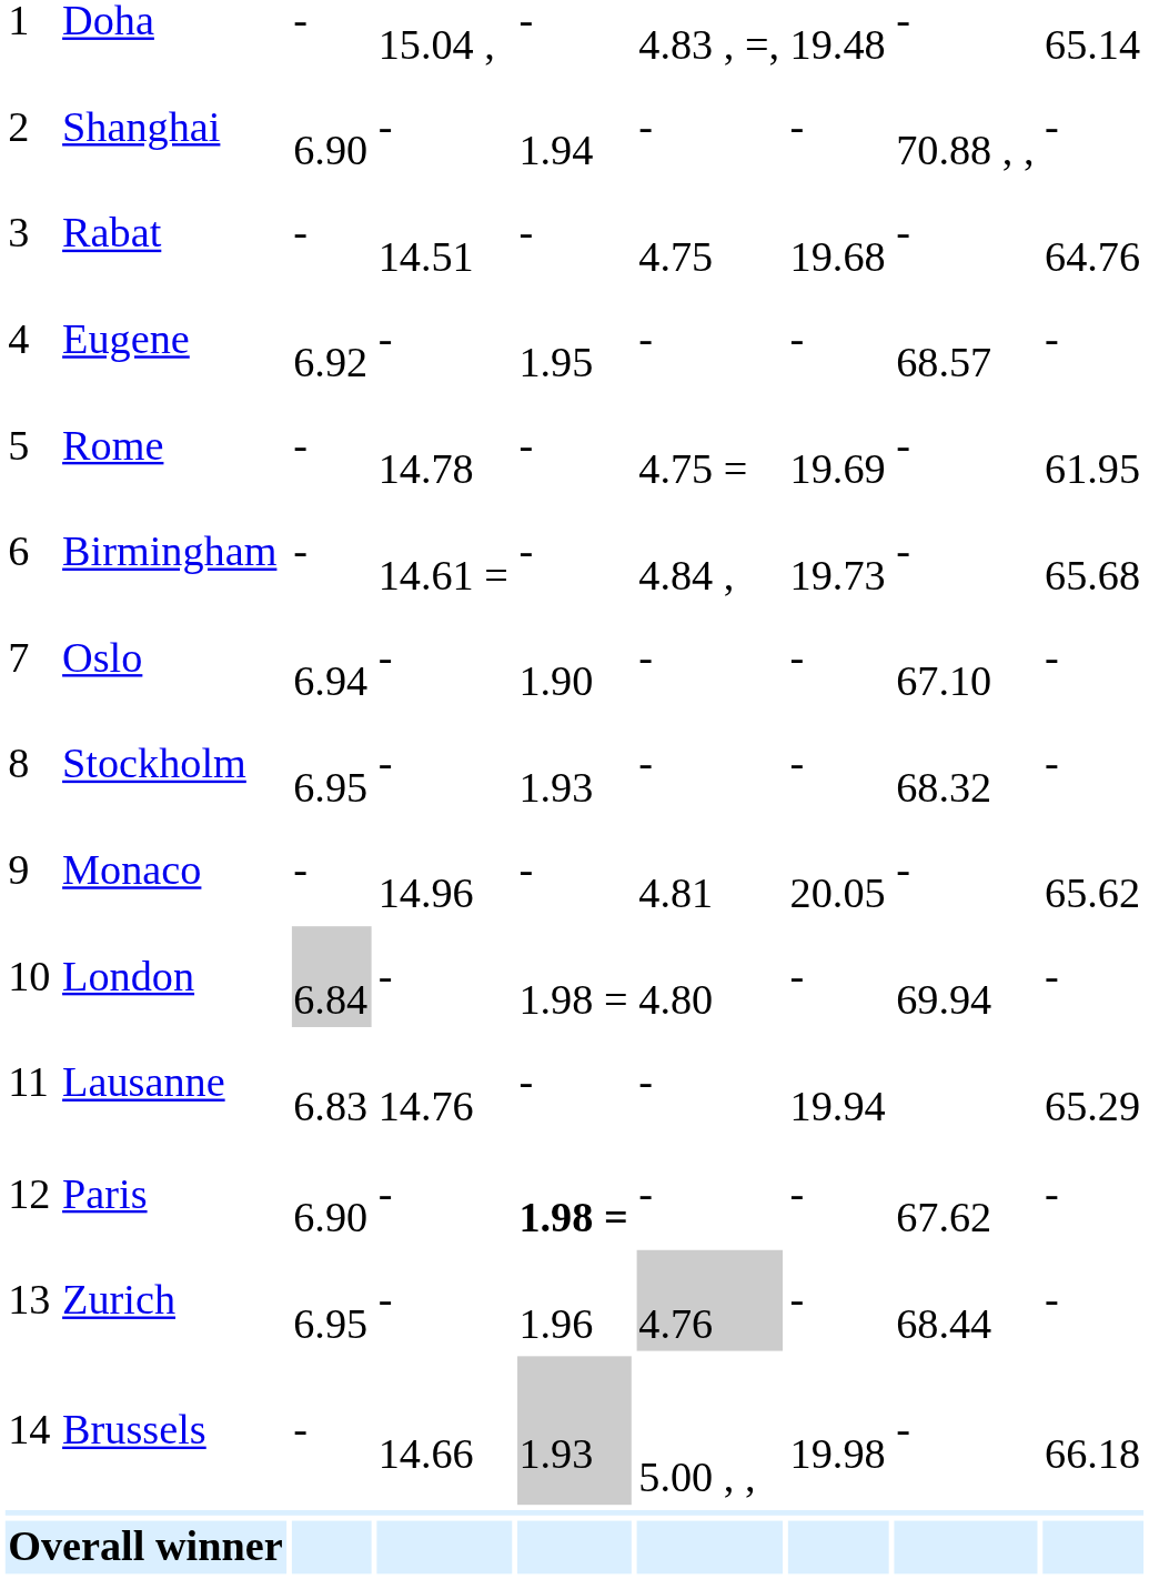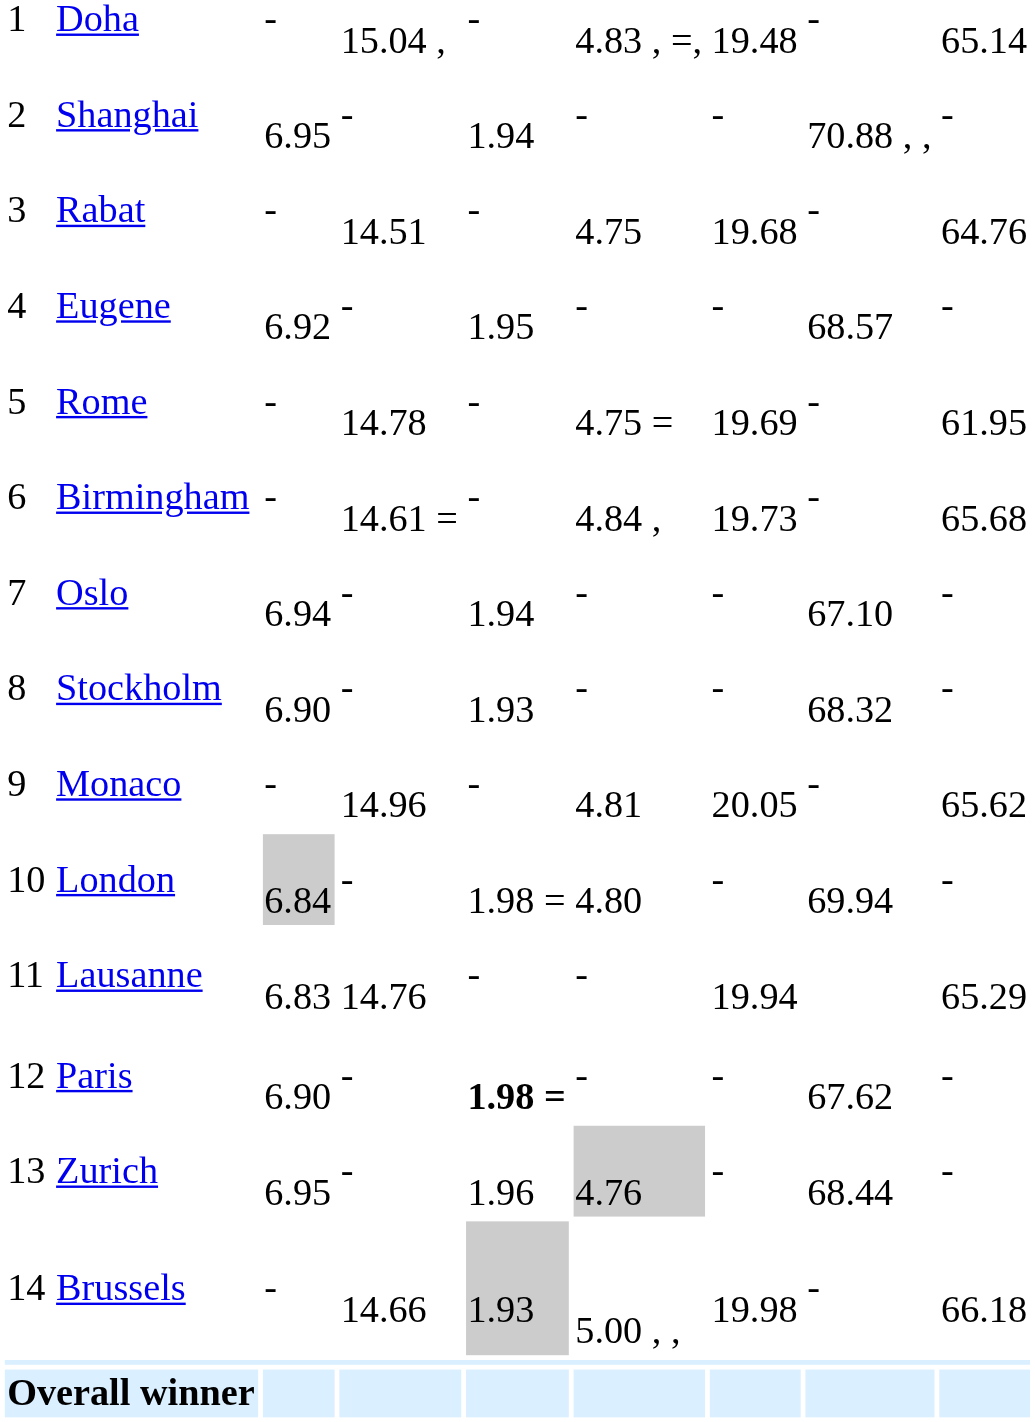Shanghai | column 3: 6.90 -> 6.95
Oslo | column 5: 1.90 -> 1.94
Stockholm | column 3: 6.95 -> 6.90
